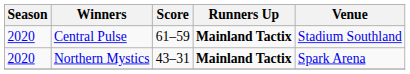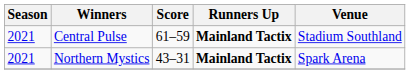Central Pulse | Season: 2020 -> 2021
Northern Mystics | Season: 2020 -> 2021
